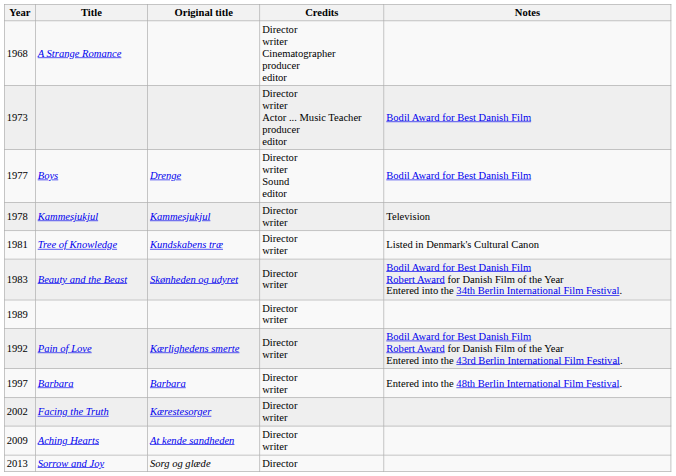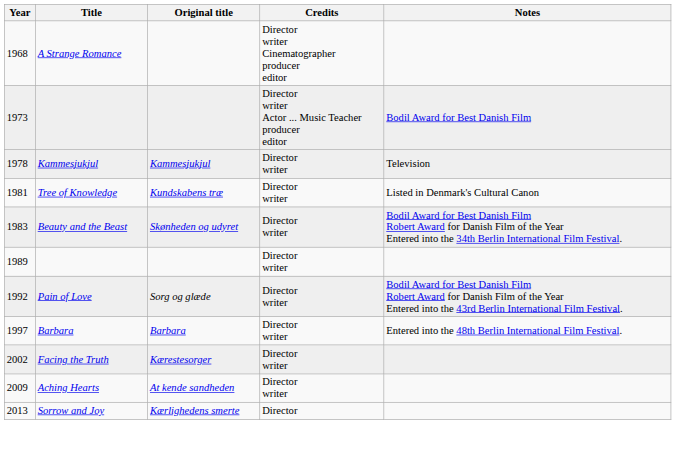- row: 1977 | Boys | Drenge | Director writer Sound editor | Bodil Award for Best Danish Film
Pain of Love | Original title: Kærlighedens smerte -> Sorg og glæde
Sorrow and Joy | Original title: Sorg og glæde -> Kærlighedens smerte
